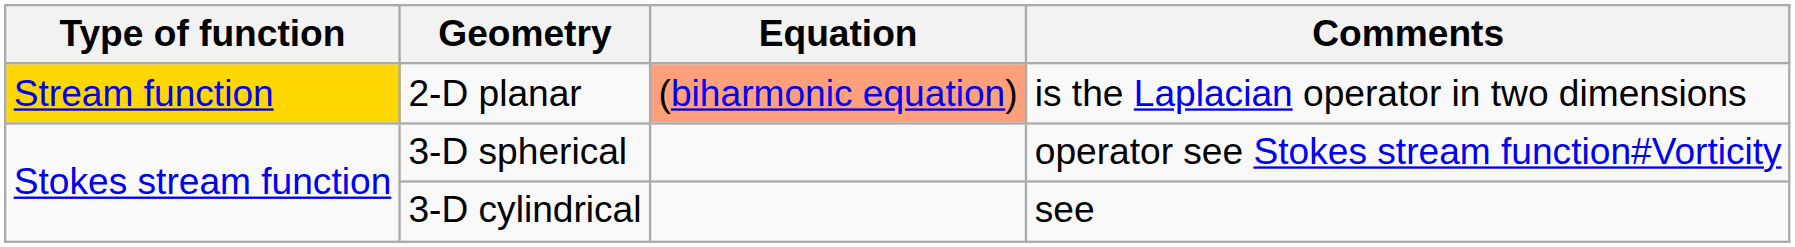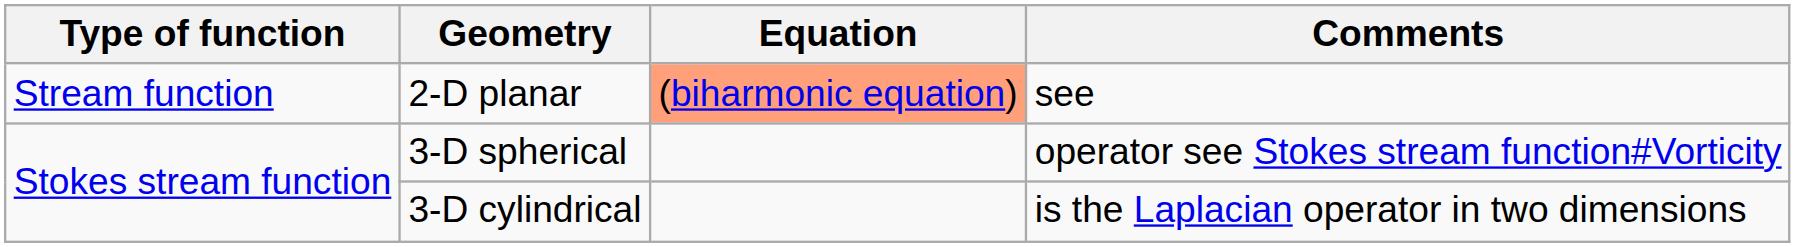2-D planar | Type of function: gold background -> no background
2-D planar | Comments: is the Laplacian operator in two dimensions -> see
3-D cylindrical | Comments: see -> is the Laplacian operator in two dimensions
